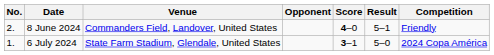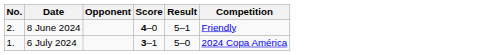- column: Venue | Commanders Field, Landover, United States | State Farm Stadium, Glendale, United States
